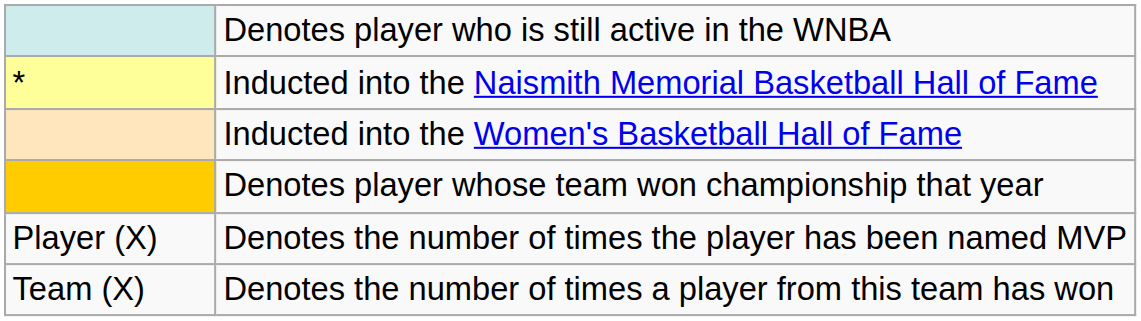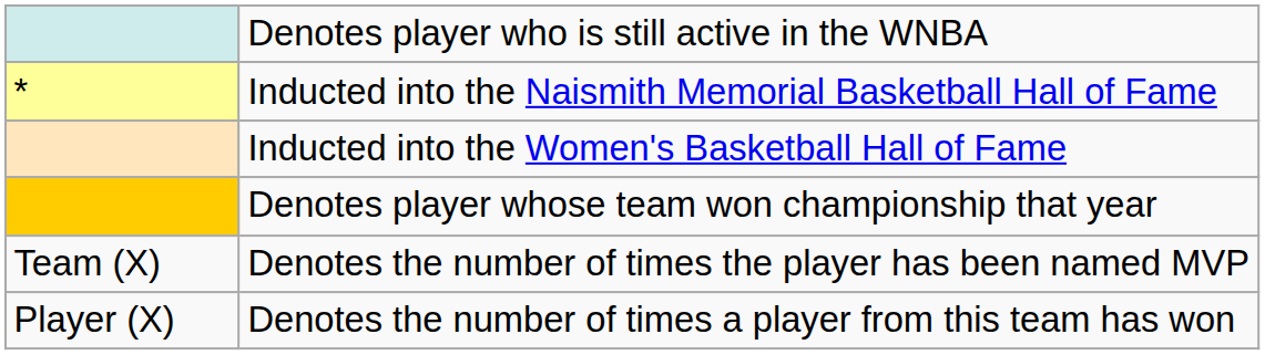Denotes the number of times the player has been named MVP | column 1: Player (X) -> Team (X)
Denotes the number of times a player from this team has won | column 1: Team (X) -> Player (X)
